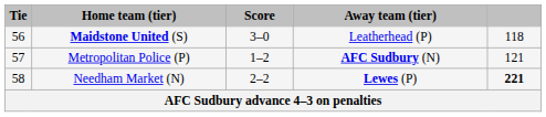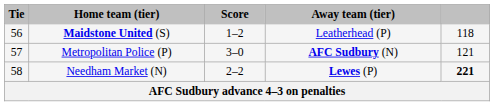Maidstone United (S) | Score: 3–0 -> 1–2
Metropolitan Police (P) | Score: 1–2 -> 3–0
